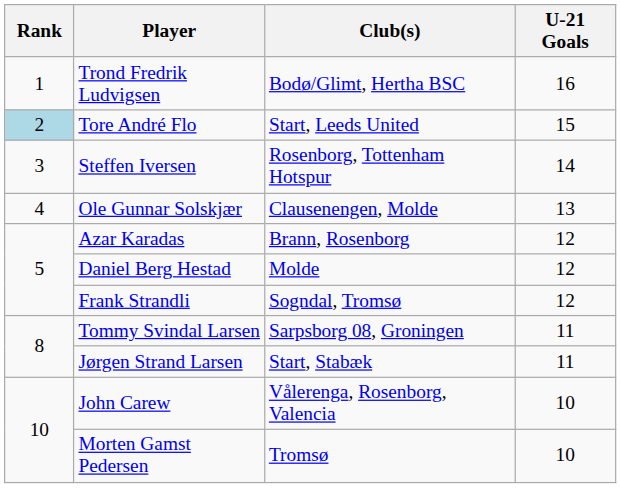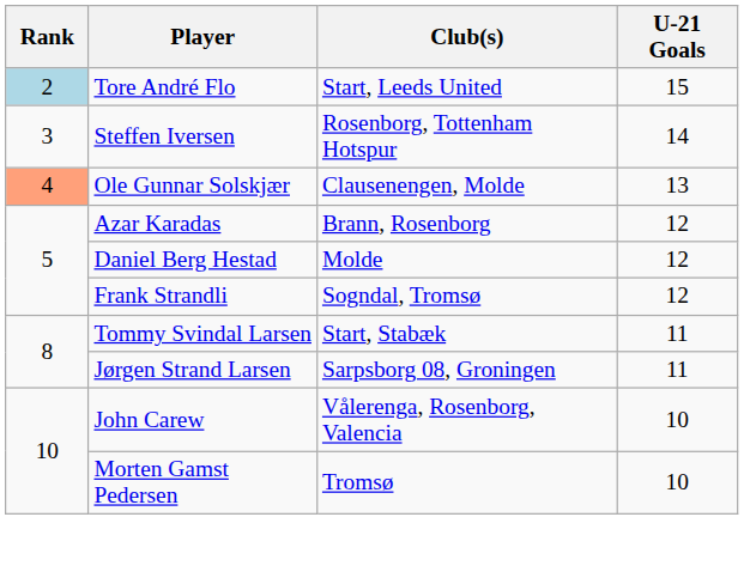- row: 1 | Trond Fredrik Ludvigsen | Bodø/Glimt, Hertha BSC | 16
Ole Gunnar Solskjær | Rank: no background -> lightsalmon background
Tommy Svindal Larsen | Club(s): Sarpsborg 08, Groningen -> Start, Stabæk
Jørgen Strand Larsen | Club(s): Start, Stabæk -> Sarpsborg 08, Groningen
